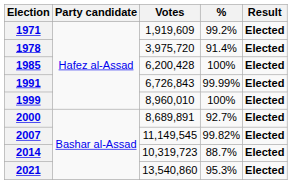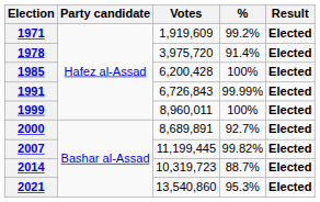1999 | Votes: 8,960,010 -> 8,960,011
2007 | Votes: 11,149,545 -> 11,199,445
